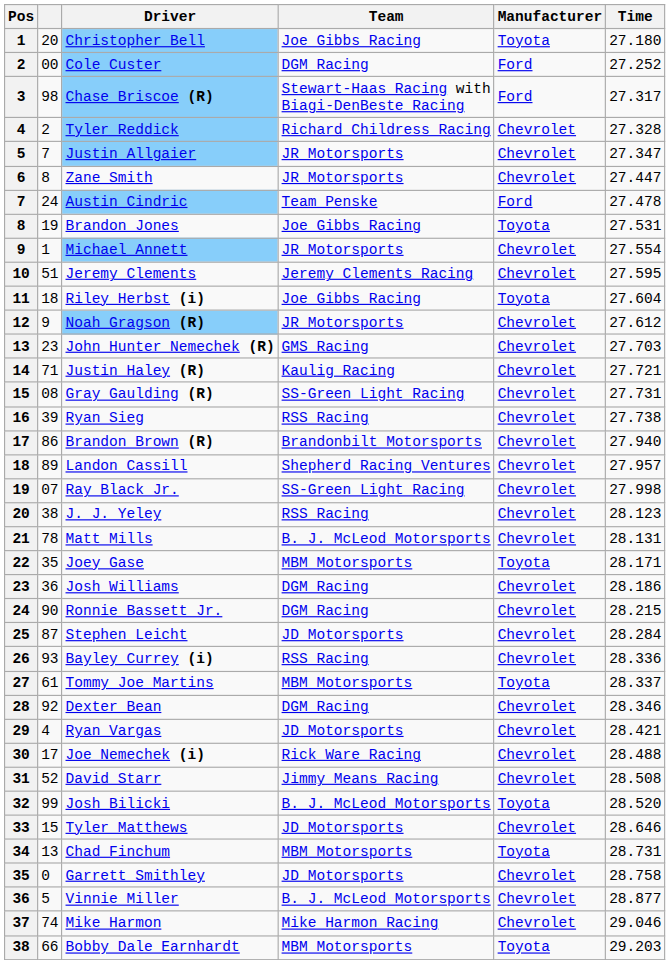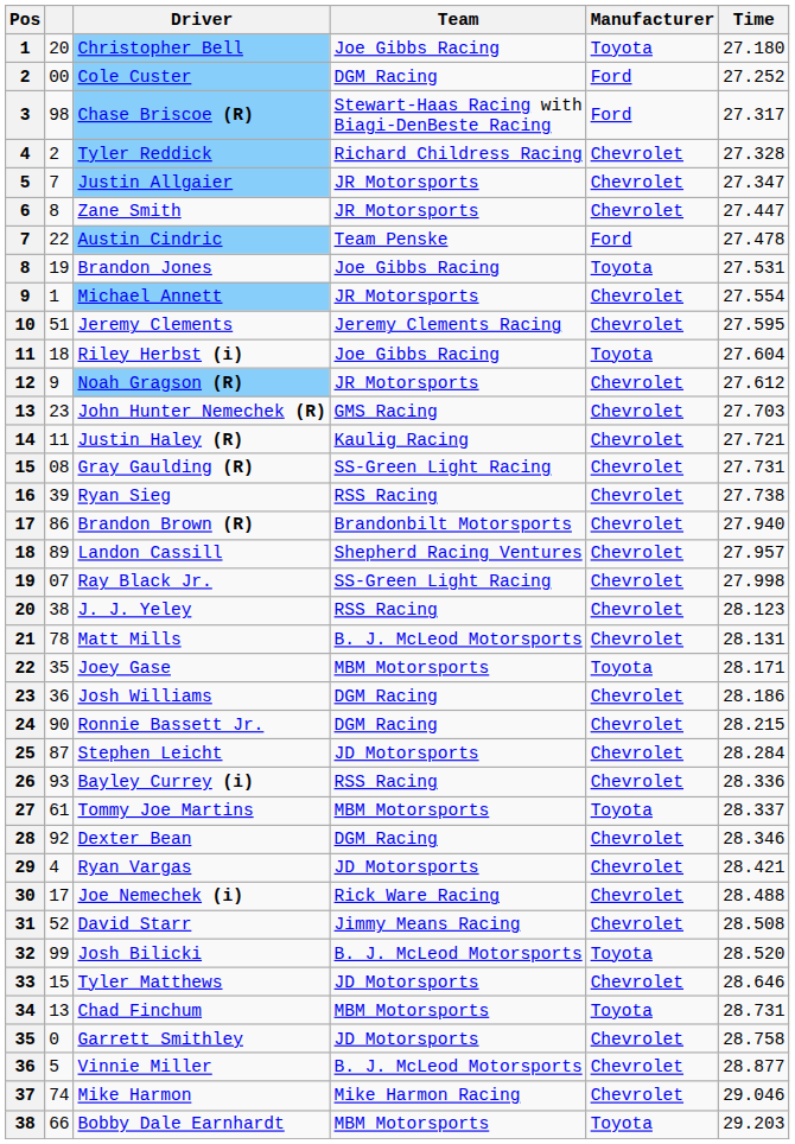Austin Cindric | column 2: 24 -> 22
Justin Haley (R) | column 2: 71 -> 11
